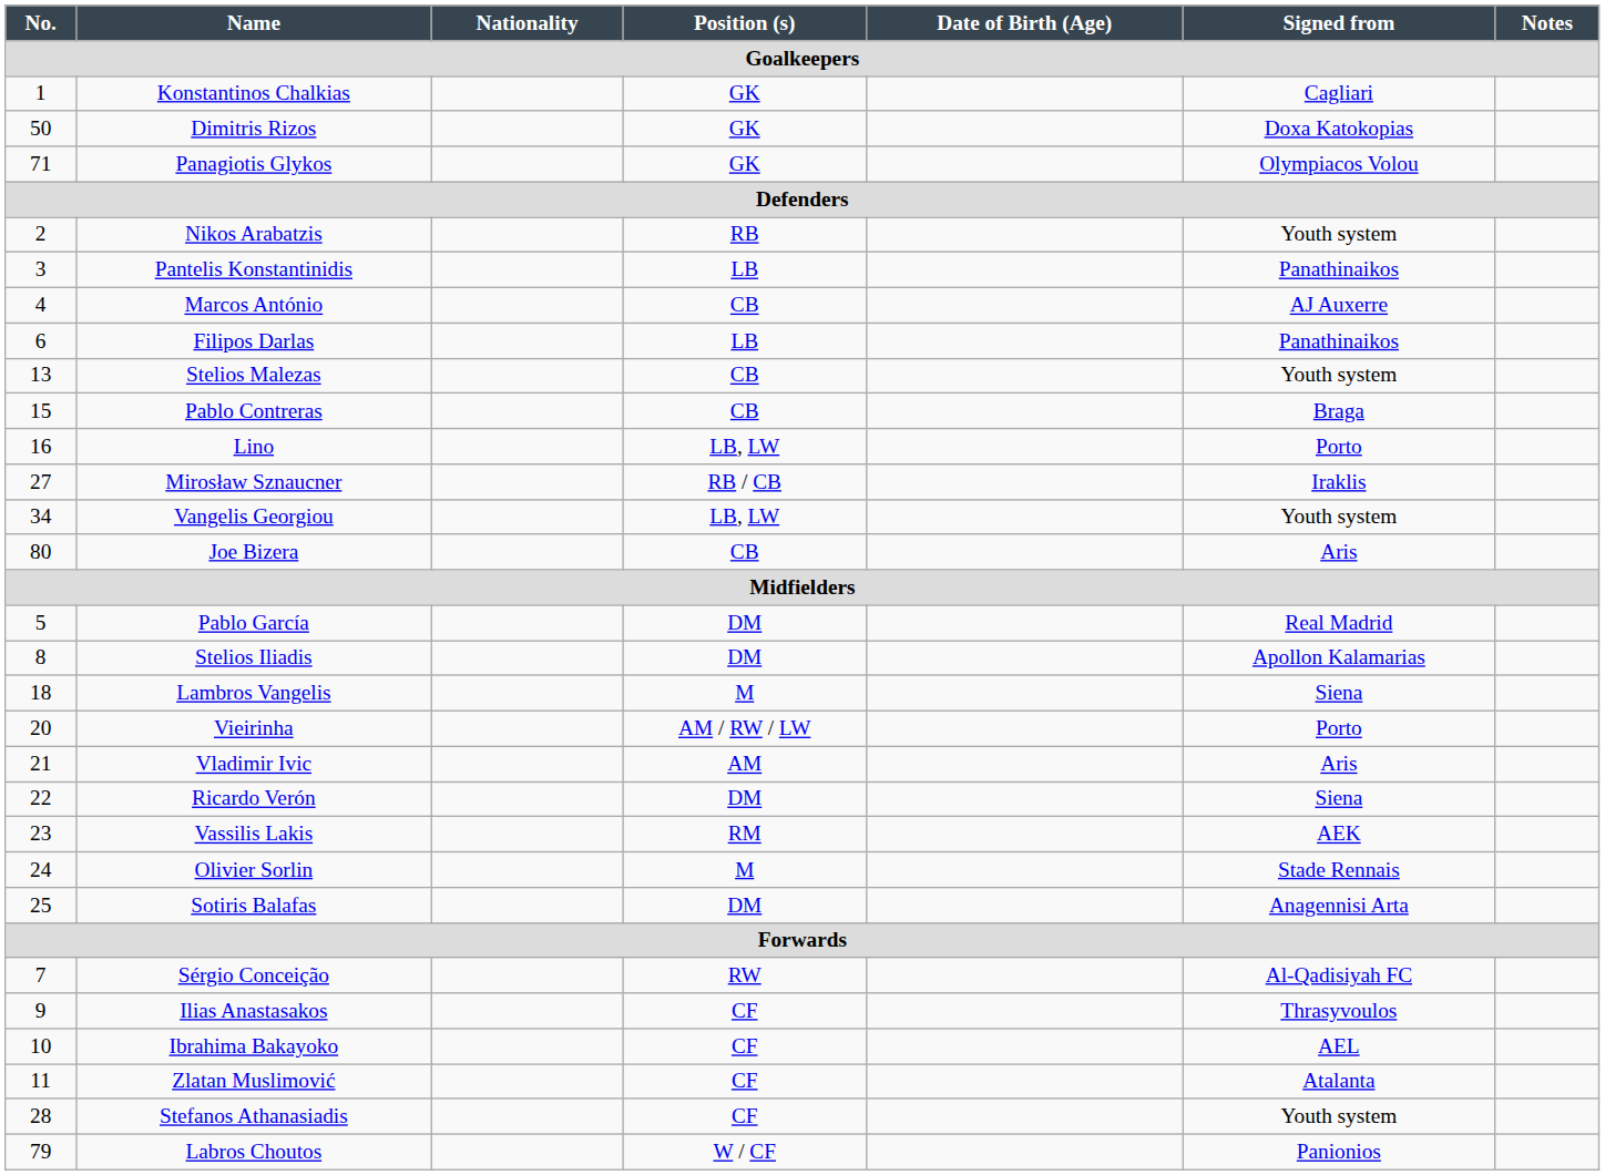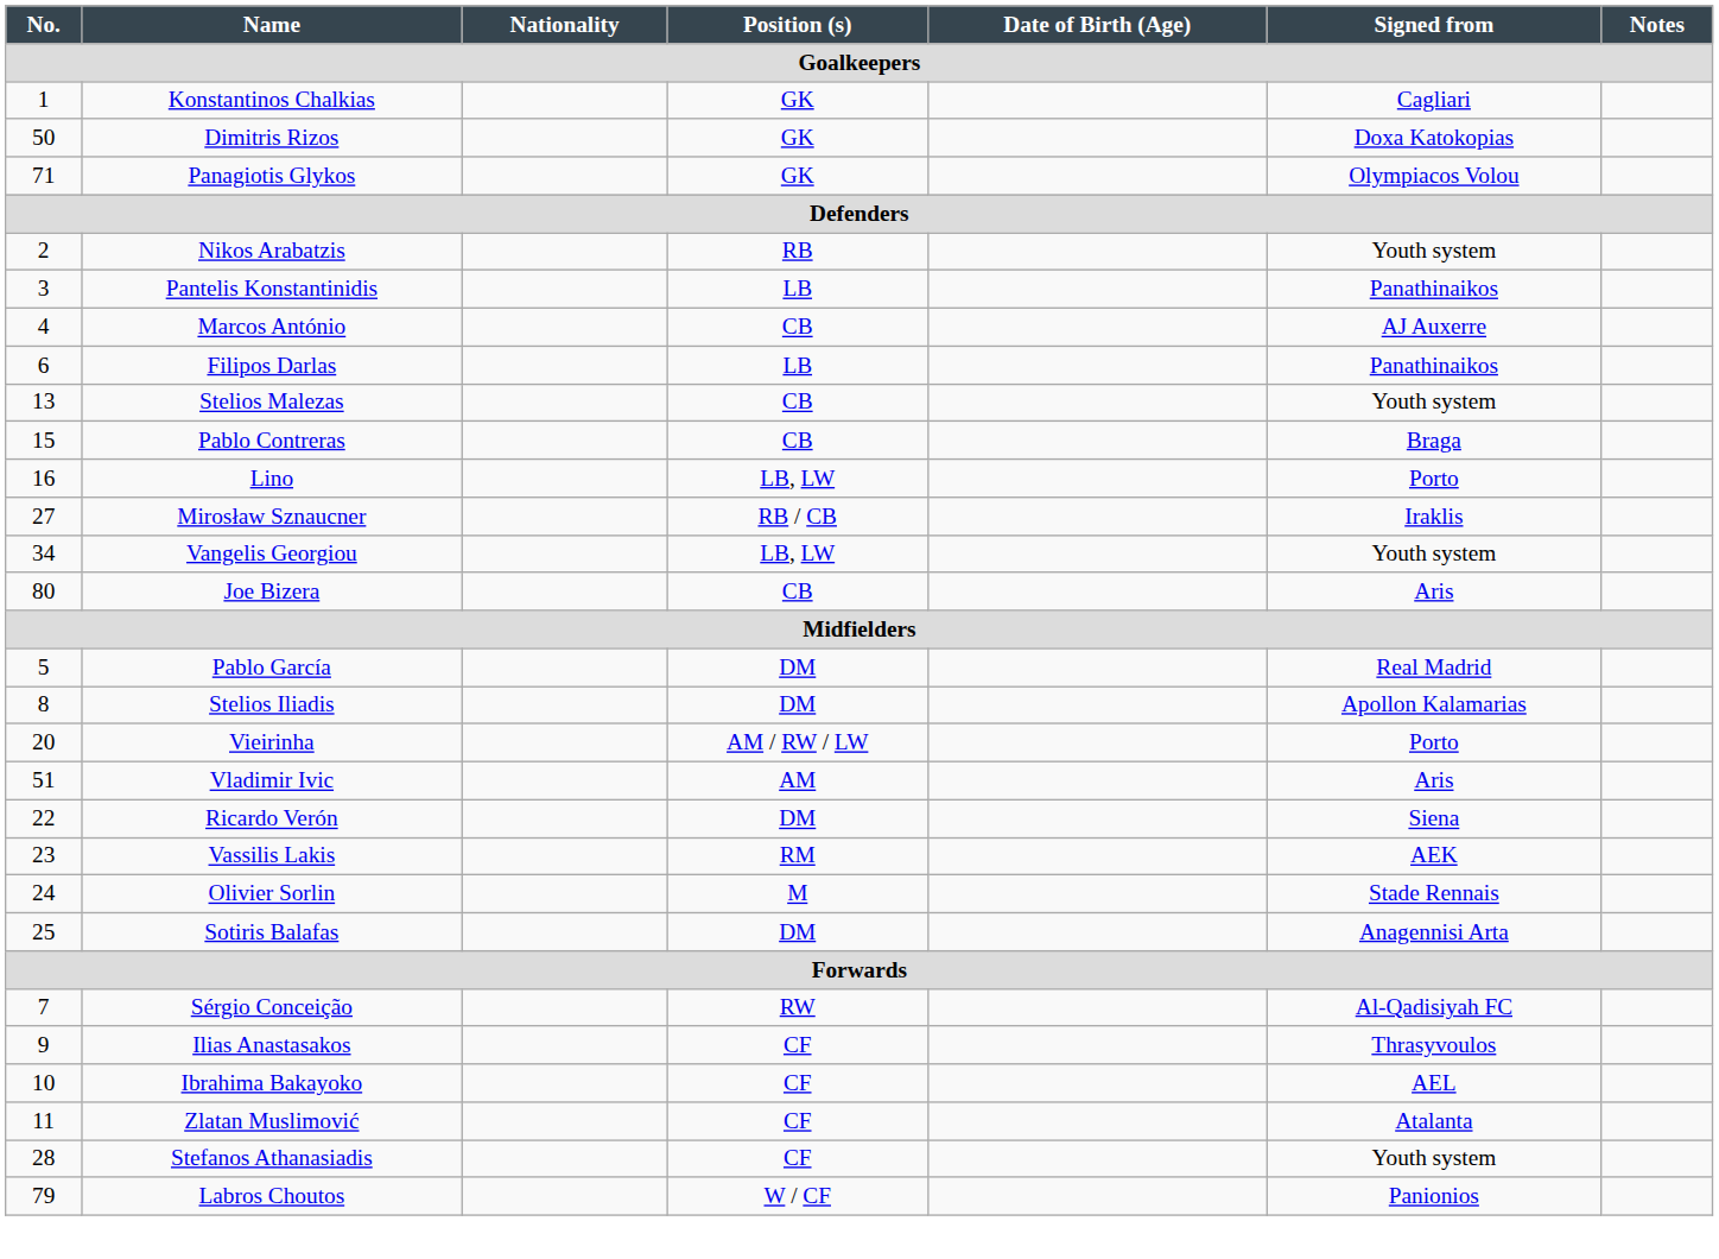- row: 18 | Lambros Vangelis | M | Siena
Vladimir Ivic | No.: 21 -> 51
